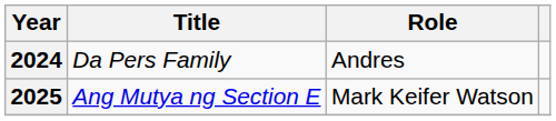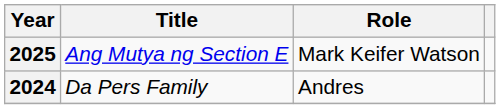rows swapped: 2024 <-> 2025
